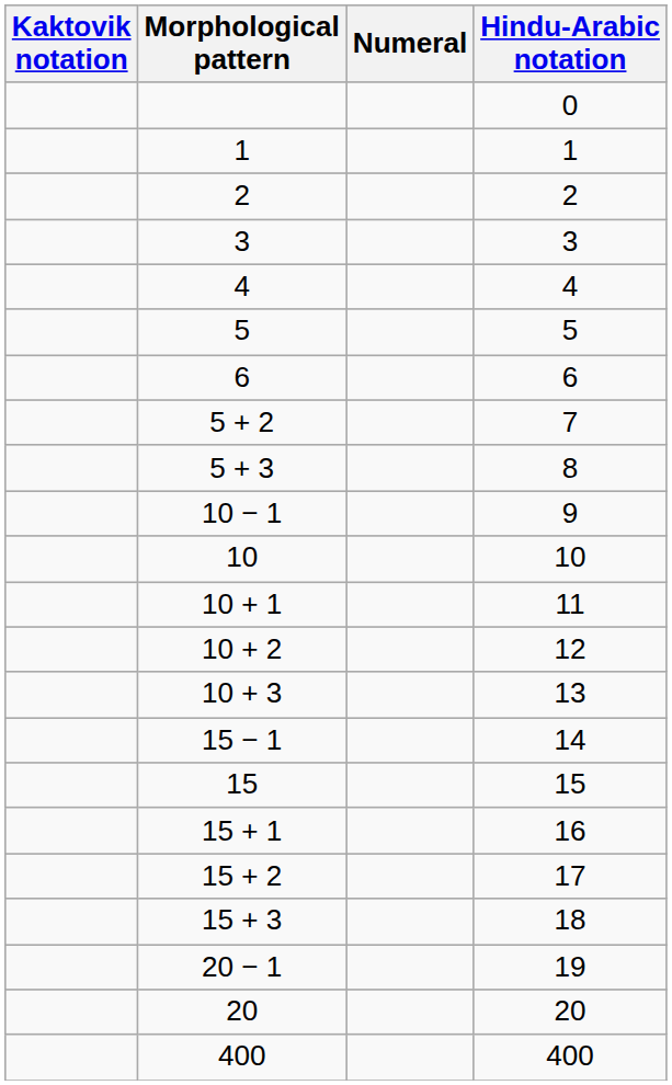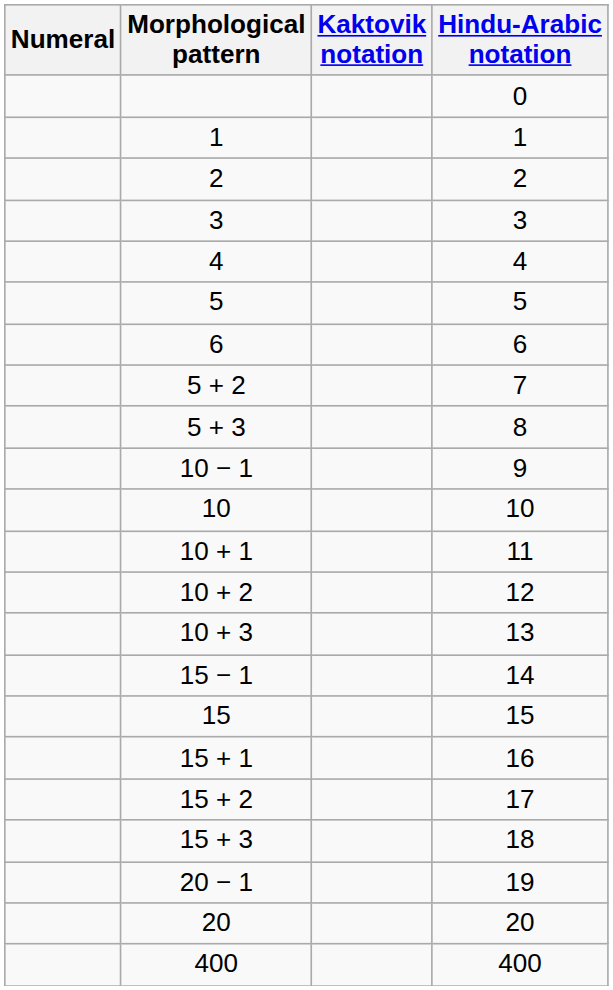columns swapped: Numeral <-> Kaktovik notation
